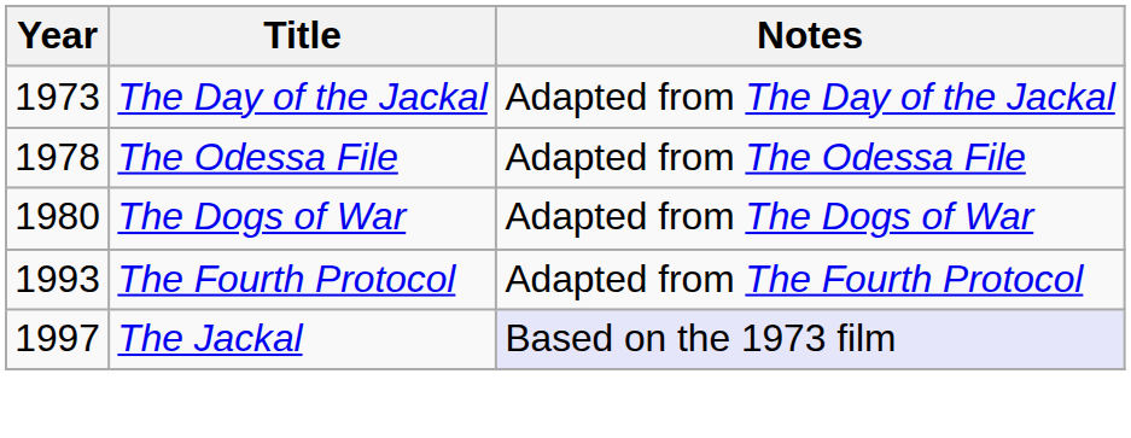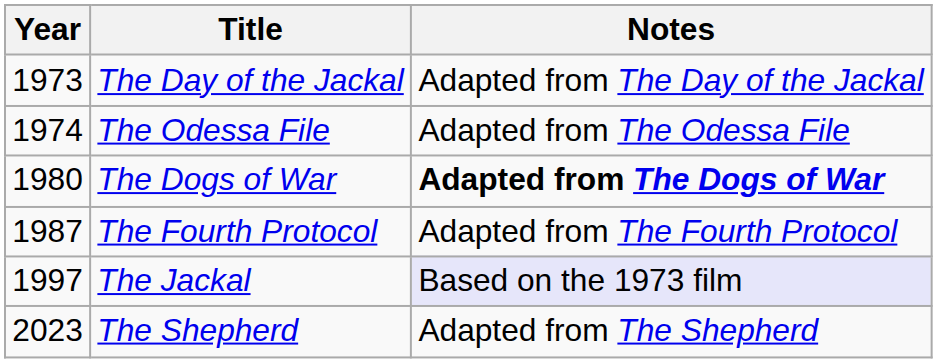The Odessa File | Year: 1978 -> 1974
The Dogs of War | Notes: normal -> bold
The Fourth Protocol | Year: 1993 -> 1987
+ row: 2023 | The Shepherd | Adapted from The Shepherd
